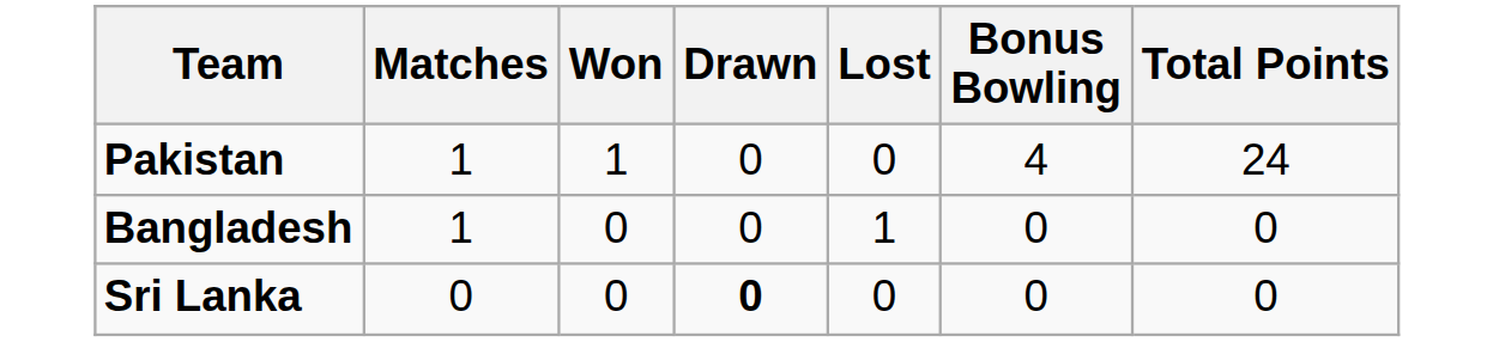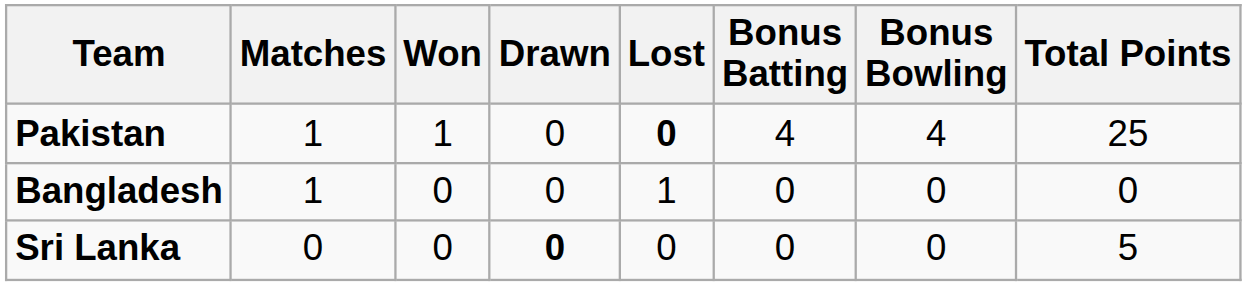+ column: Bonus Batting | 4 | 0 | 0
Pakistan | Lost: normal -> bold
Pakistan | Total Points: 24 -> 25
Sri Lanka | Total Points: 0 -> 5
